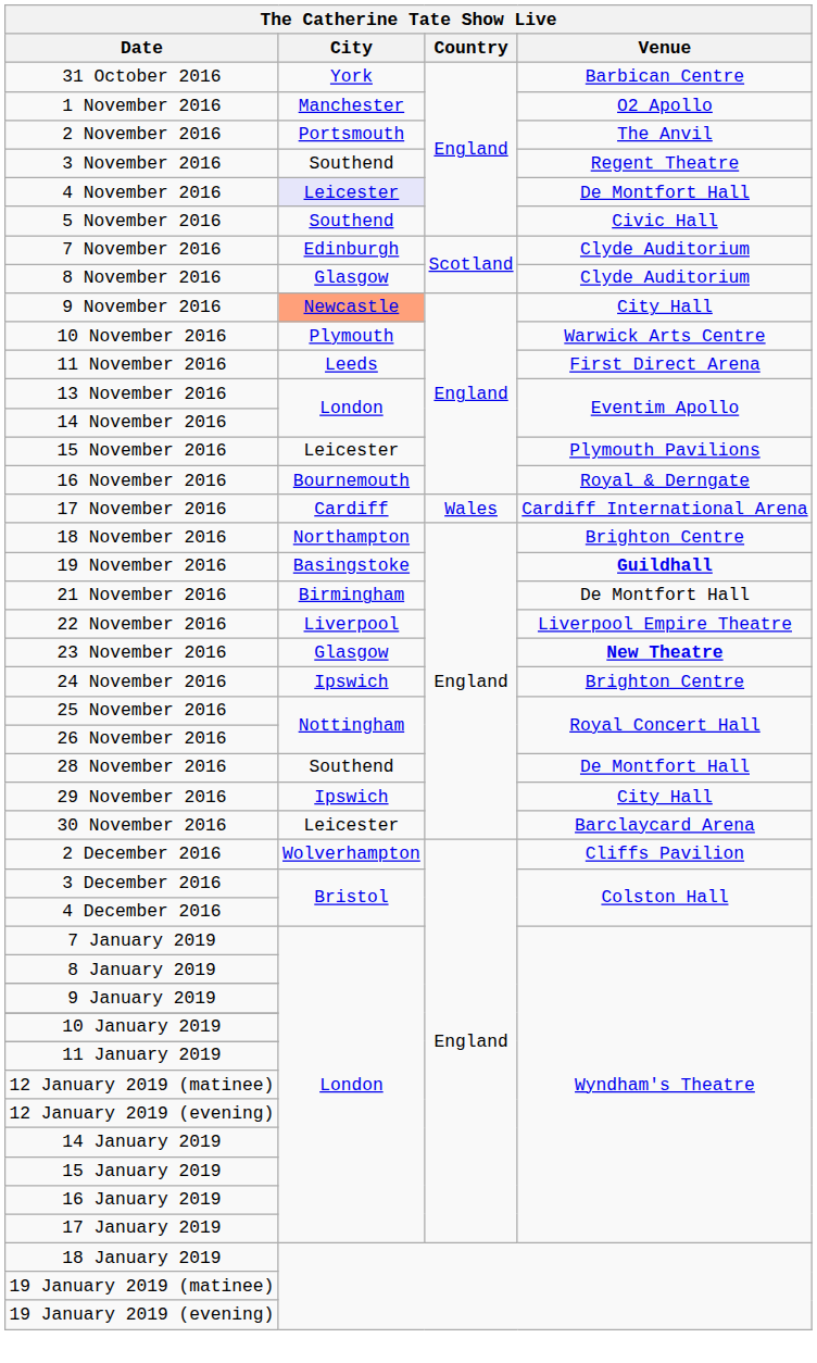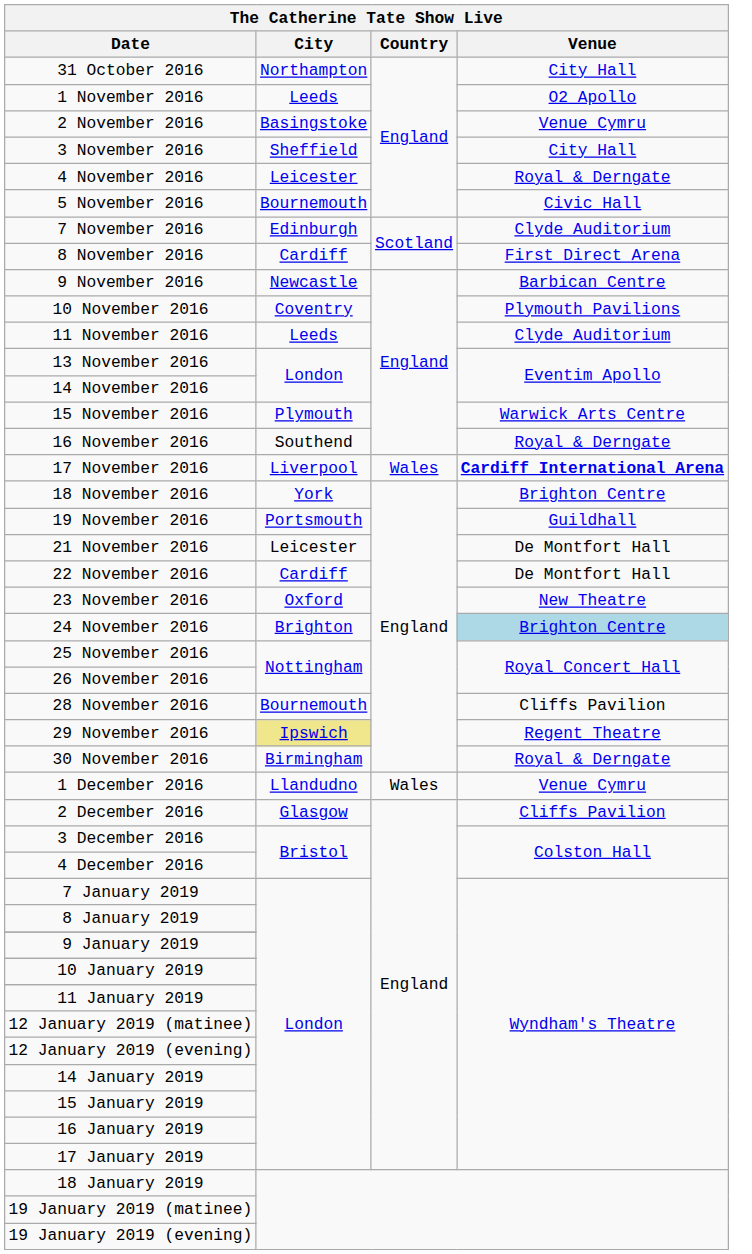31 October 2016 | City: York -> Northampton
31 October 2016 | Venue: Barbican Centre -> City Hall
1 November 2016 | City: Manchester -> Leeds
2 November 2016 | City: Portsmouth -> Basingstoke
2 November 2016 | Venue: The Anvil -> Venue Cymru
3 November 2016 | City: Southend -> Sheffield
3 November 2016 | Venue: Regent Theatre -> City Hall
4 November 2016 | City: lavender background -> no background
4 November 2016 | Venue: De Montfort Hall -> Royal & Derngate
5 November 2016 | City: Southend -> Bournemouth
8 November 2016 | City: Glasgow -> Cardiff
8 November 2016 | Venue: Clyde Auditorium -> First Direct Arena
9 November 2016 | City: lightsalmon background -> no background
9 November 2016 | Venue: City Hall -> Barbican Centre
10 November 2016 | City: Plymouth -> Coventry
10 November 2016 | Venue: Warwick Arts Centre -> Plymouth Pavilions
11 November 2016 | Venue: First Direct Arena -> Clyde Auditorium
15 November 2016 | City: Leicester -> Plymouth
15 November 2016 | Venue: Plymouth Pavilions -> Warwick Arts Centre
16 November 2016 | City: Bournemouth -> Southend
17 November 2016 | City: Cardiff -> Liverpool
17 November 2016 | Venue: normal -> bold
18 November 2016 | City: Northampton -> York
19 November 2016 | City: Basingstoke -> Portsmouth
19 November 2016 | Venue: bold -> normal
21 November 2016 | City: Birmingham -> Leicester
22 November 2016 | City: Liverpool -> Cardiff
22 November 2016 | Venue: Liverpool Empire Theatre -> De Montfort Hall
23 November 2016 | City: Glasgow -> Oxford
23 November 2016 | Venue: bold -> normal
24 November 2016 | City: Ipswich -> Brighton
24 November 2016 | Venue: no background -> lightblue background
28 November 2016 | City: Southend -> Bournemouth
28 November 2016 | Venue: De Montfort Hall -> Cliffs Pavilion
29 November 2016 | City: no background -> khaki background
29 November 2016 | Venue: City Hall -> Regent Theatre
30 November 2016 | City: Leicester -> Birmingham
30 November 2016 | Venue: Barclaycard Arena -> Royal & Derngate
+ row: 1 December 2016 | Llandudno | Wales | Venue Cymru
2 December 2016 | City: Wolverhampton -> Glasgow
